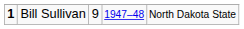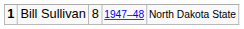Bill Sullivan | column 3: 9 -> 8
